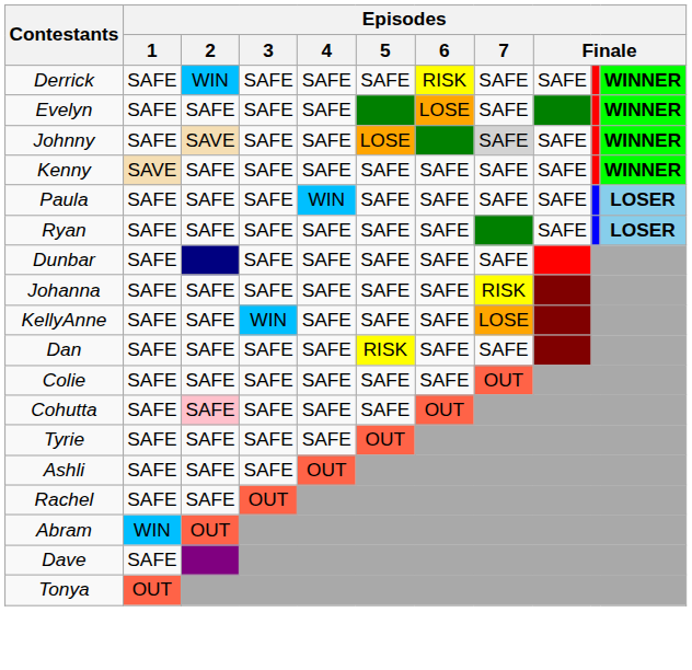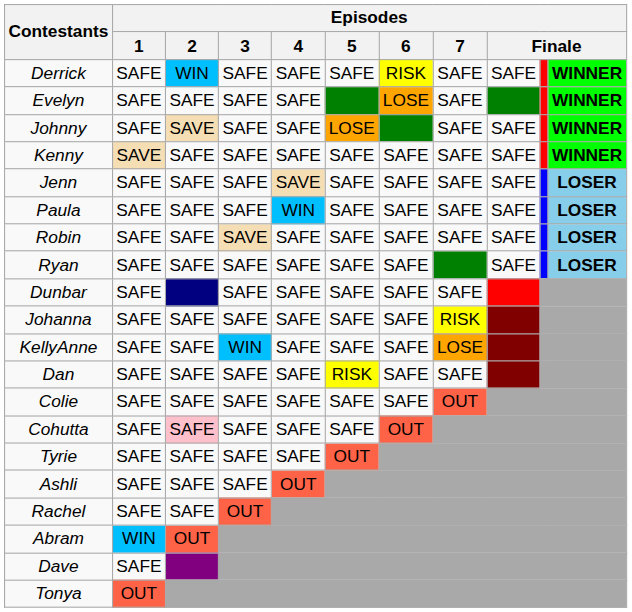Johnny | Episodes / 7: lightgrey background -> no background
+ row: Jenn | SAFE | SAFE | SAFE | SAVE | SAFE | SAFE | SAFE | SAFE | LOSER
+ row: Robin | SAFE | SAFE | SAVE | SAFE | SAFE | SAFE | SAFE | SAFE | LOSER
